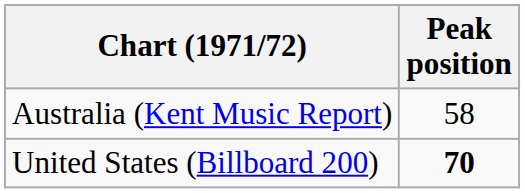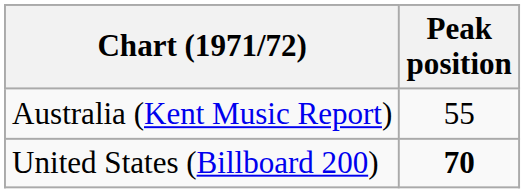Australia (Kent Music Report) | Peak position: 58 -> 55
